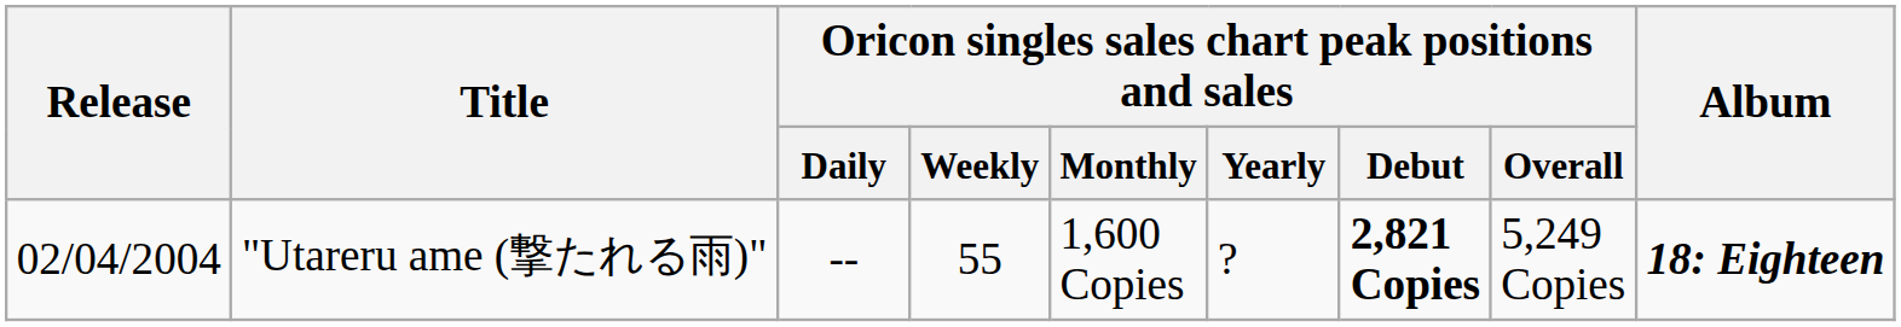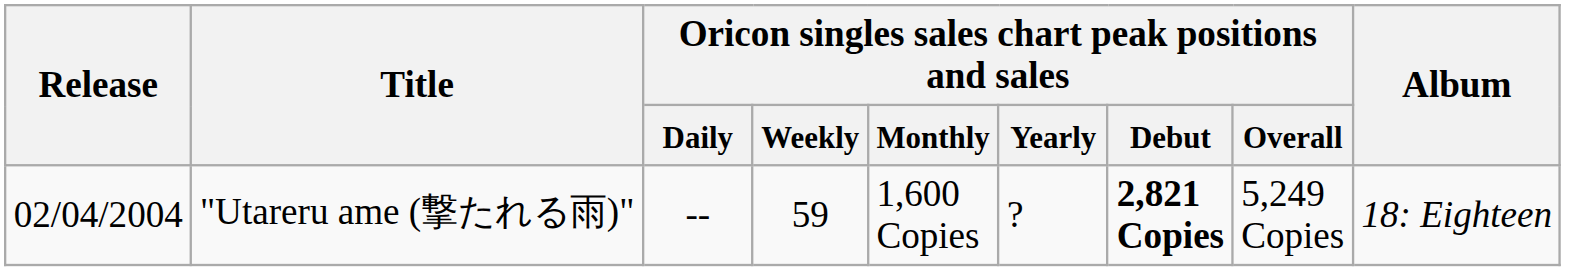"Utareru ame (撃たれる雨)" | Oricon singles sales chart peak positions and sales / Weekly: 55 -> 59
"Utareru ame (撃たれる雨)" | Album: bold -> normal
